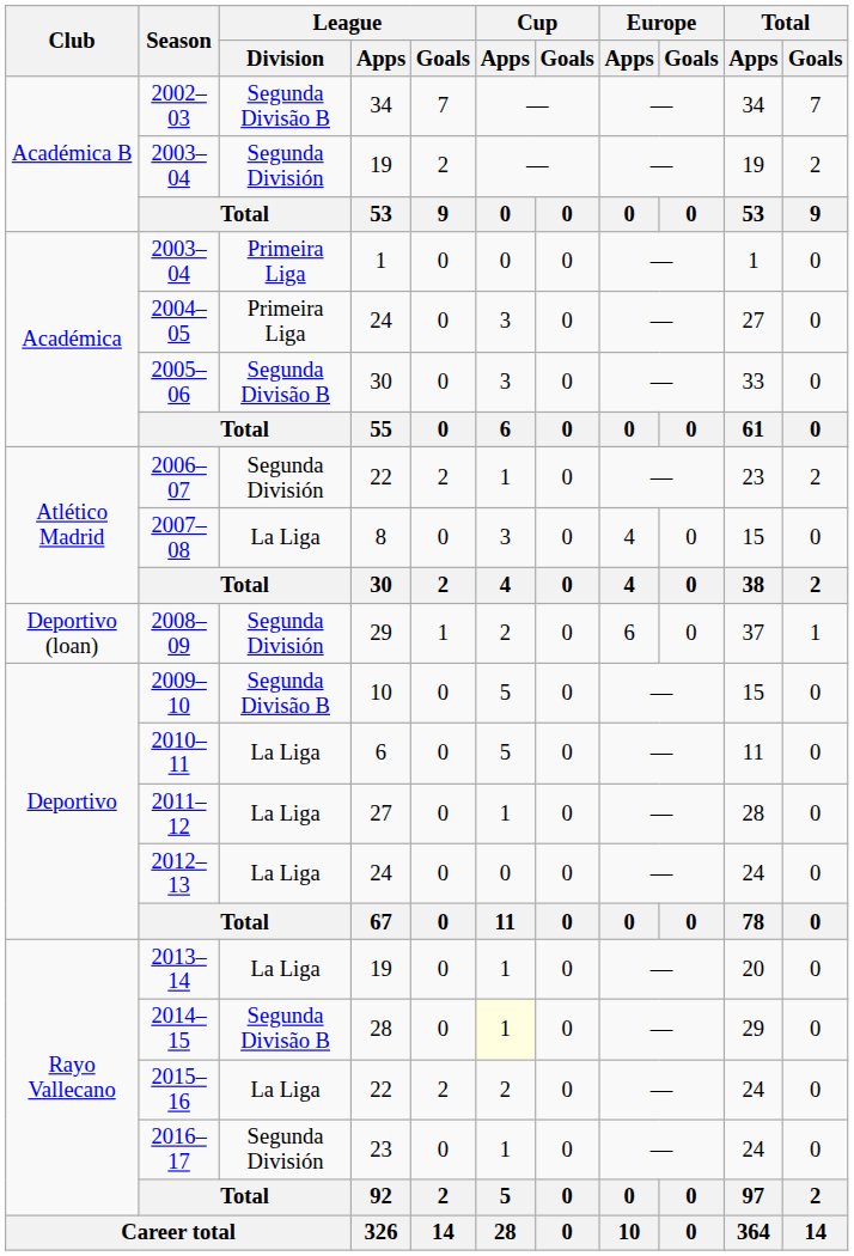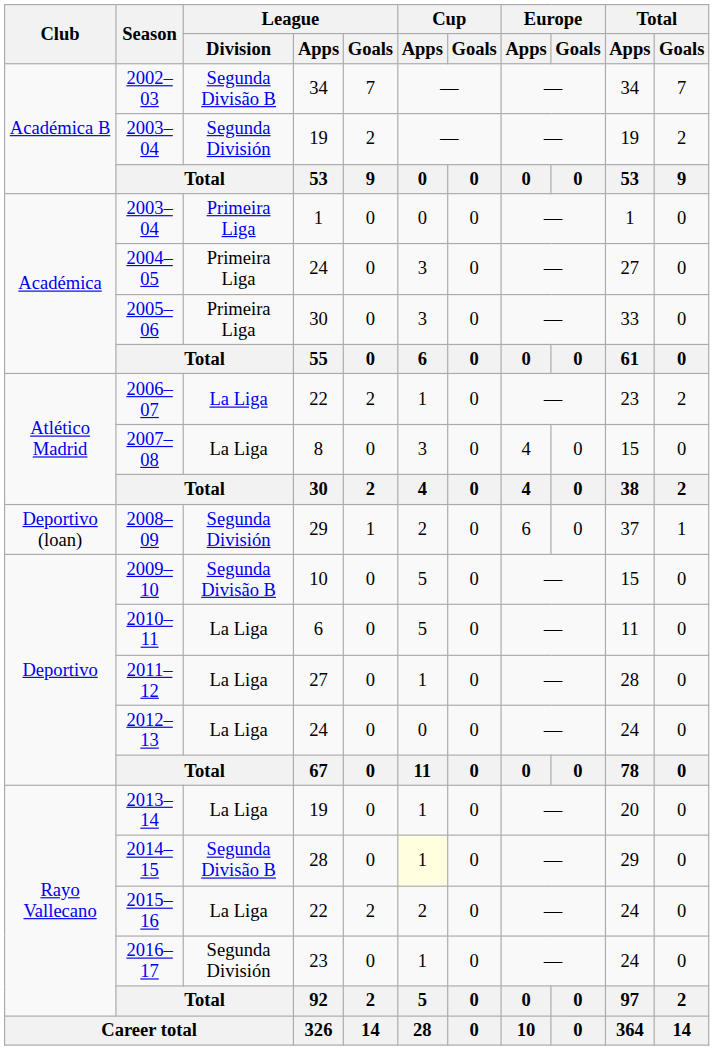2005–06 | League / Division: Segunda Divisão B -> Primeira Liga
2006–07 | League / Division: Segunda División -> La Liga
